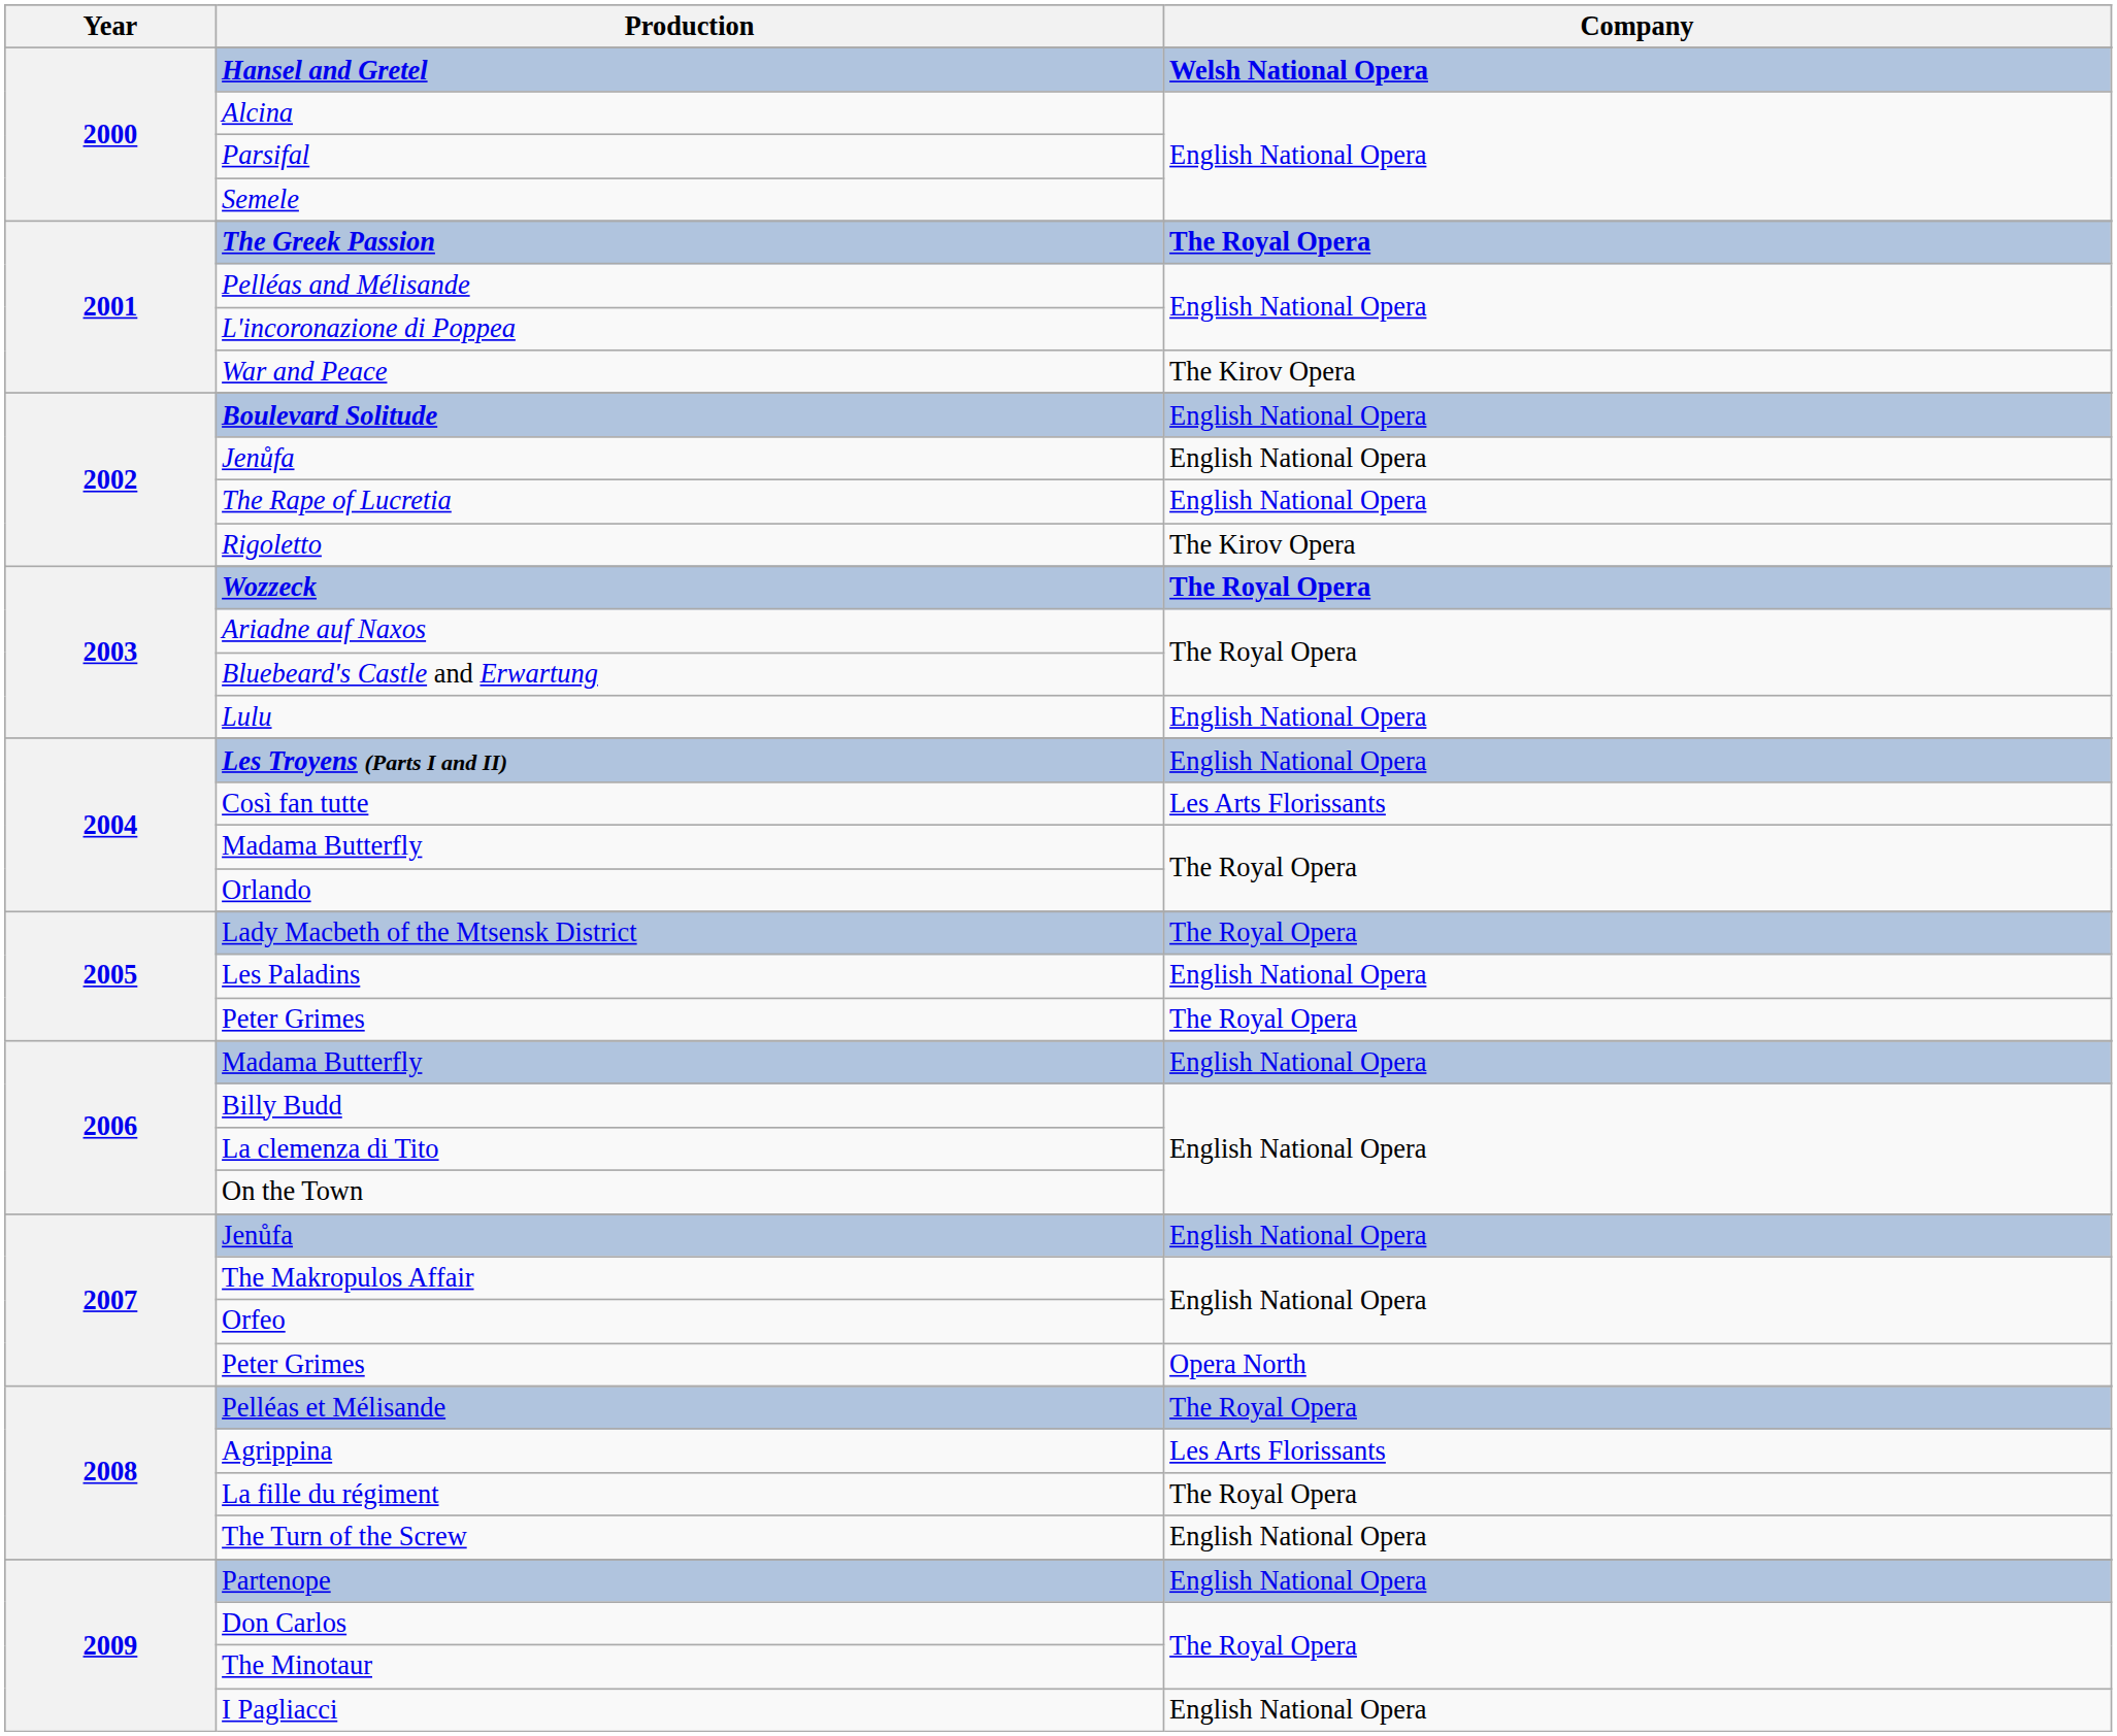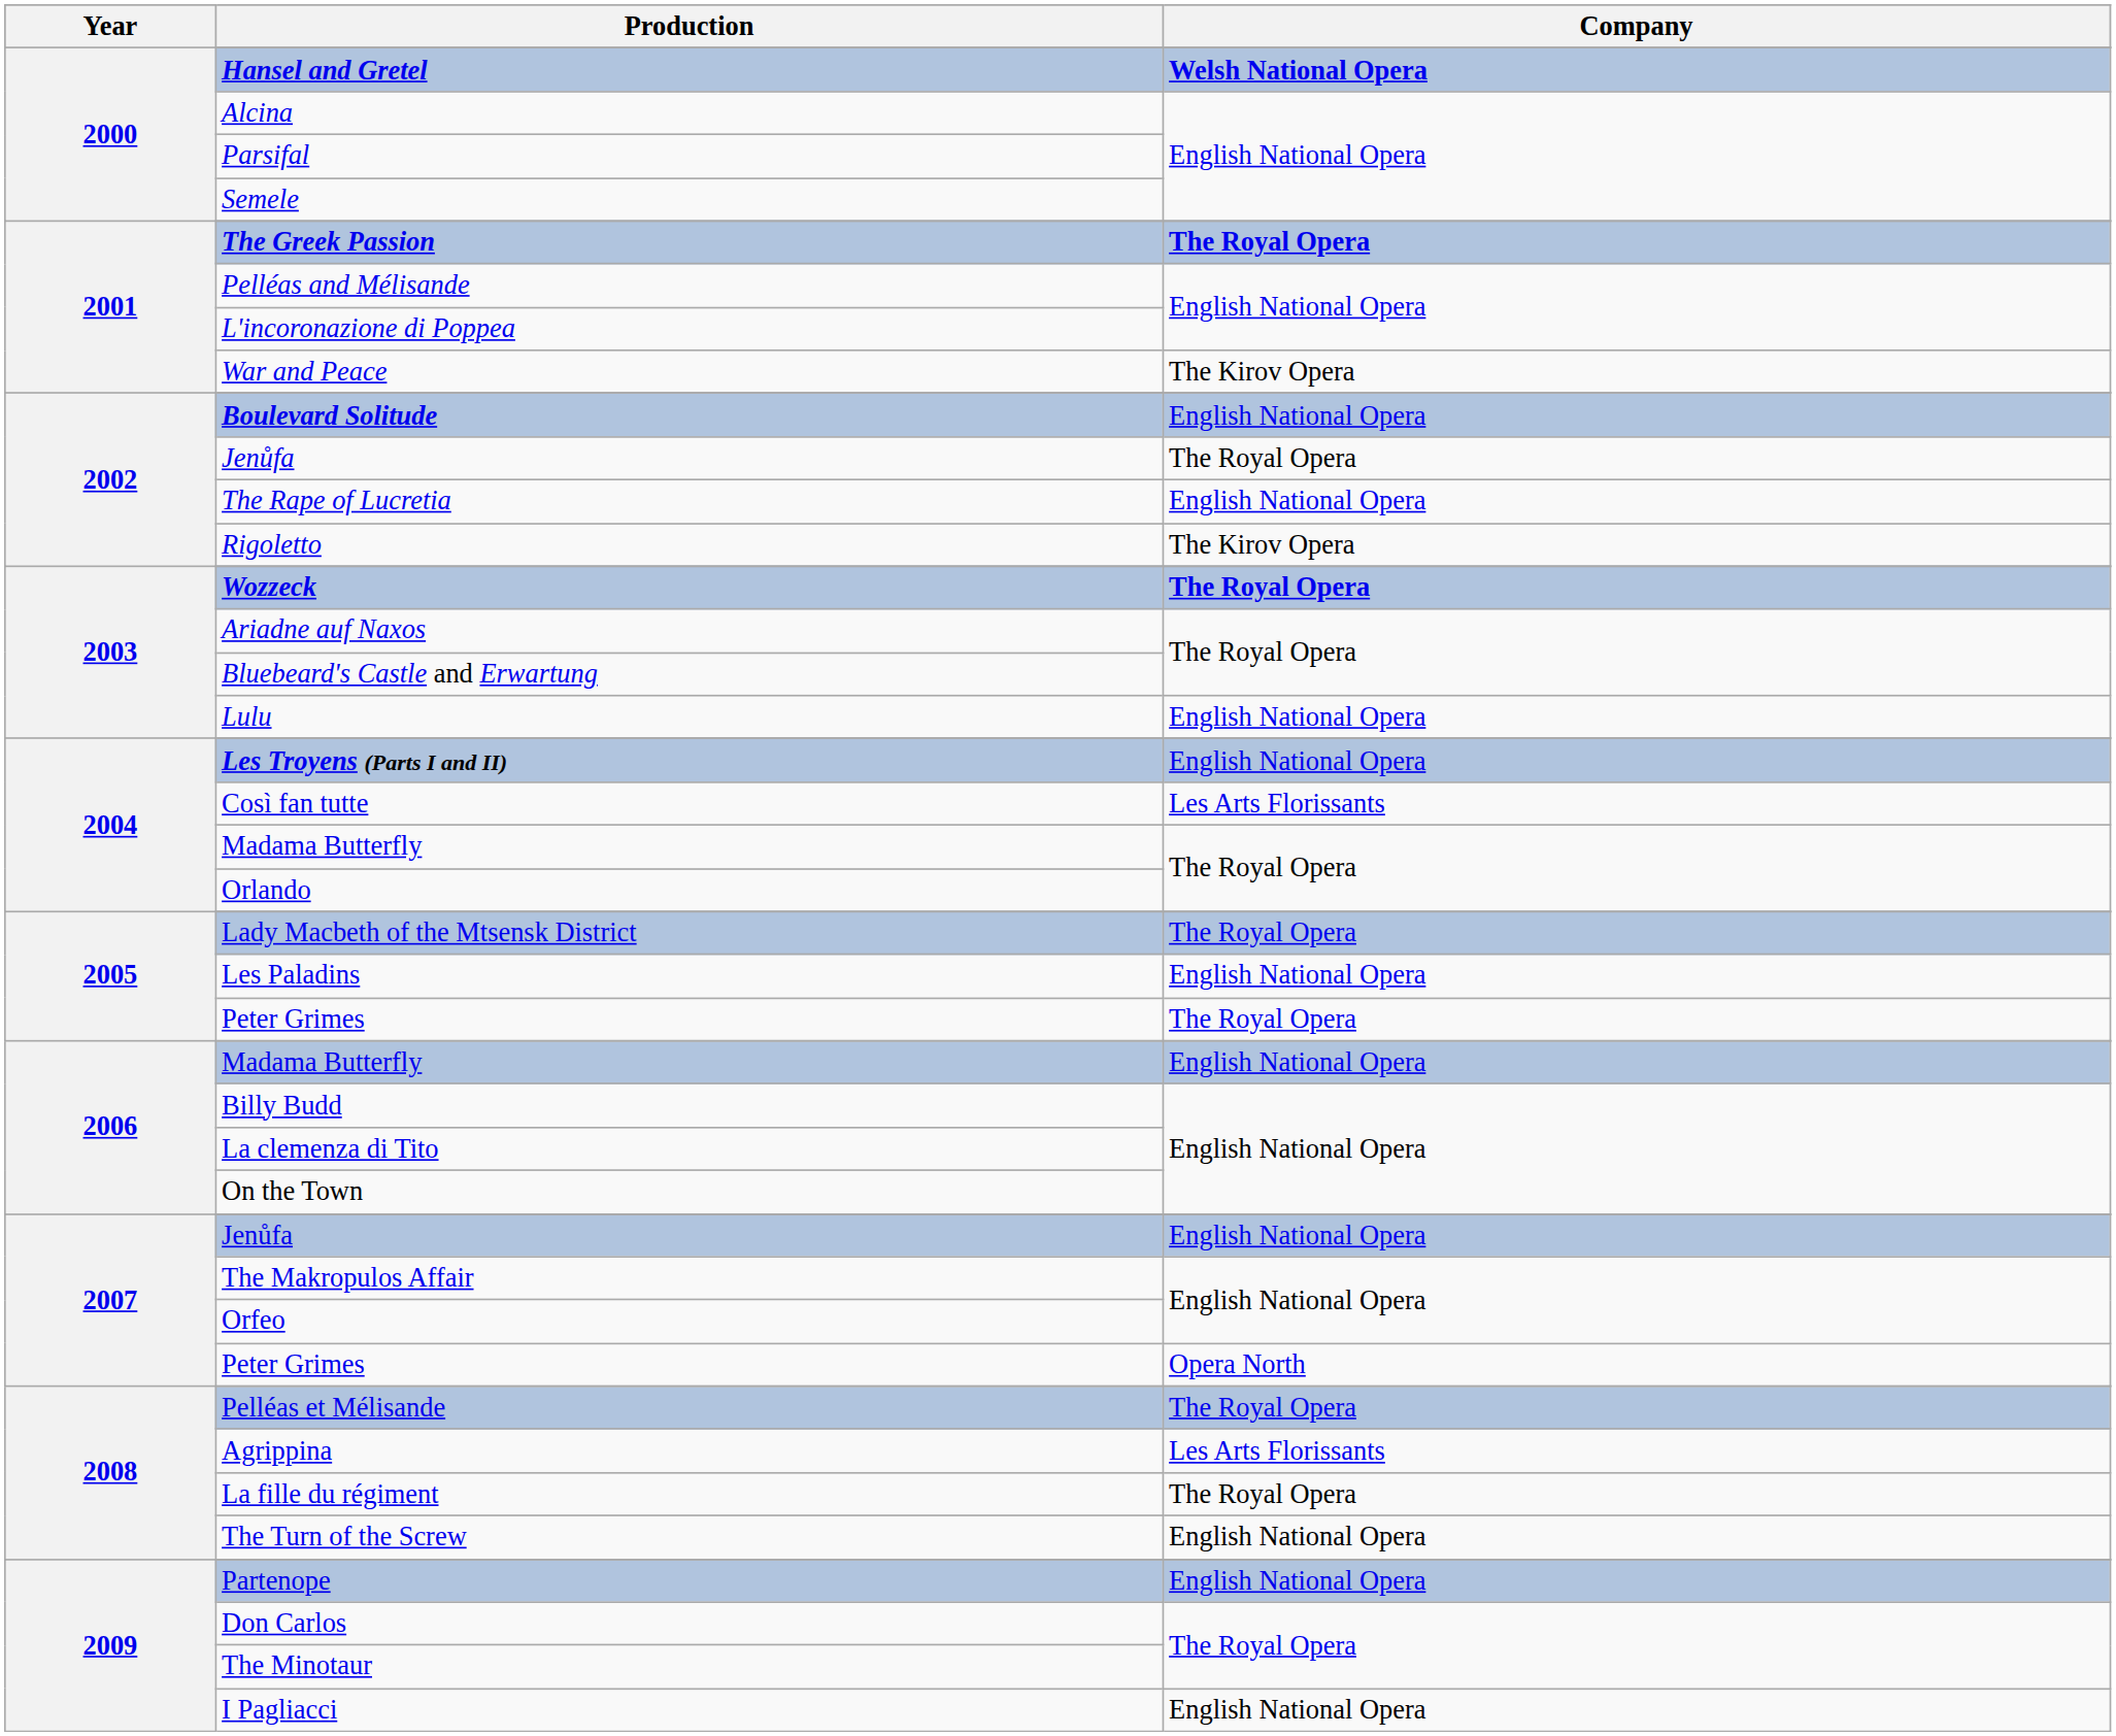2002 / Jenůfa | Company: English National Opera -> The Royal Opera
